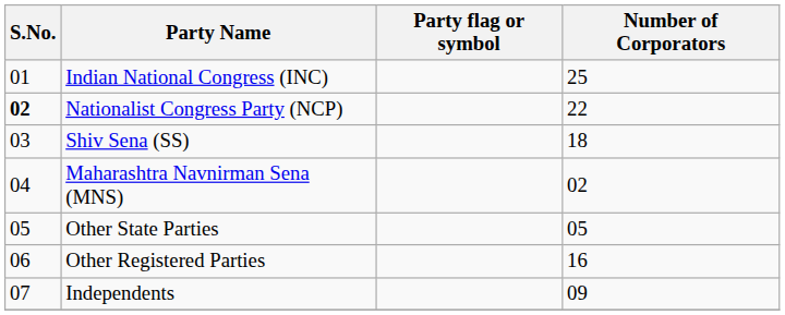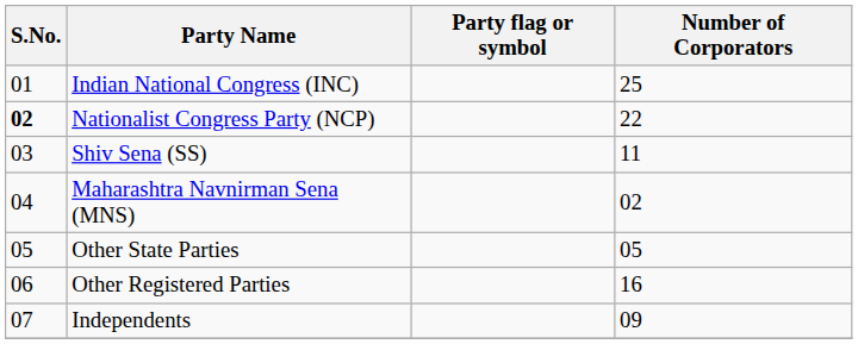Shiv Sena (SS) | Number of Corporators: 18 -> 11
